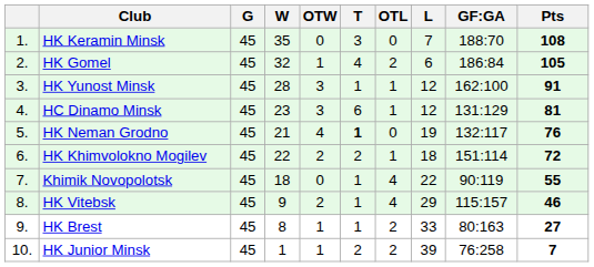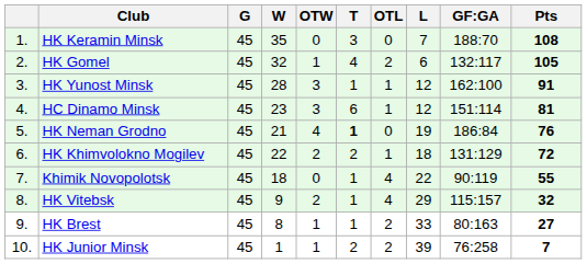HK Gomel | GF:GA: 186:84 -> 132:117
HC Dinamo Minsk | GF:GA: 131:129 -> 151:114
HK Neman Grodno | GF:GA: 132:117 -> 186:84
HK Khimvolokno Mogilev | GF:GA: 151:114 -> 131:129
HK Vitebsk | Pts: 46 -> 32
